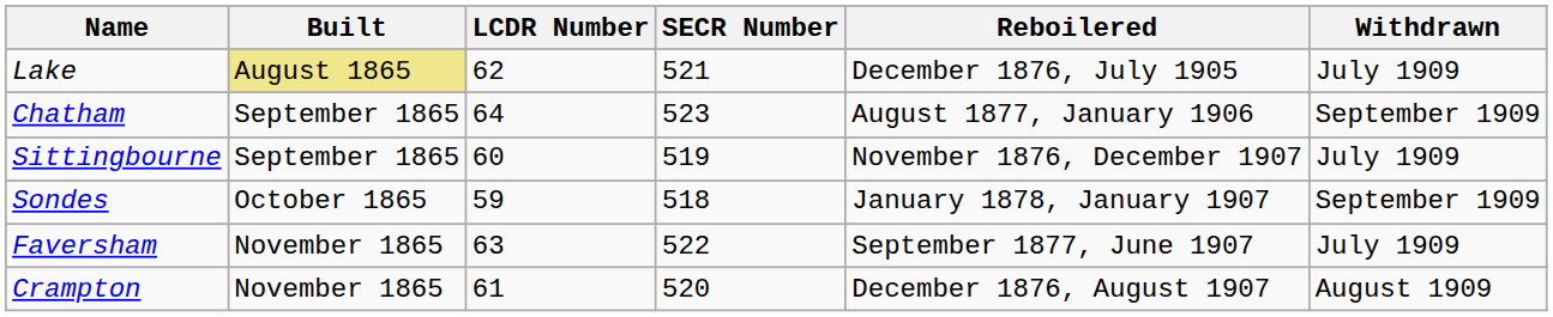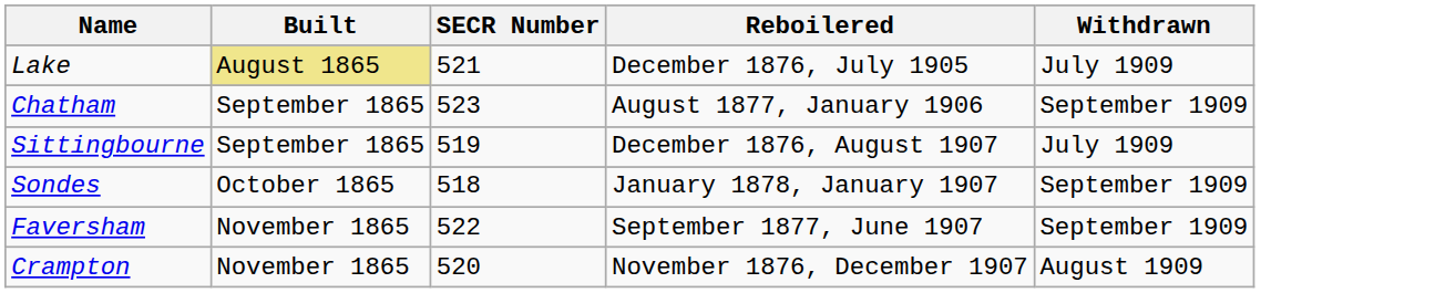- column: LCDR Number | 62 | 64 | 60 | 59 | 63 | 61
Sittingbourne | Reboilered: November 1876, December 1907 -> December 1876, August 1907
Faversham | Withdrawn: July 1909 -> September 1909
Crampton | Reboilered: December 1876, August 1907 -> November 1876, December 1907
